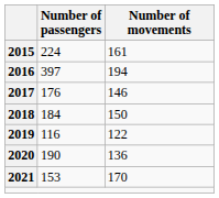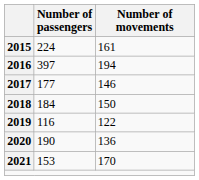2017 | Number of passengers: 176 -> 177
